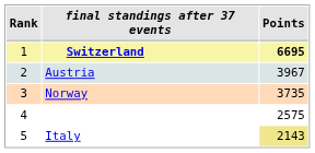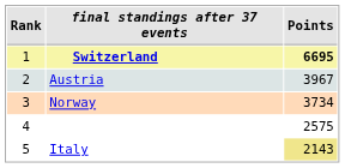Norway | Points: 3735 -> 3734
